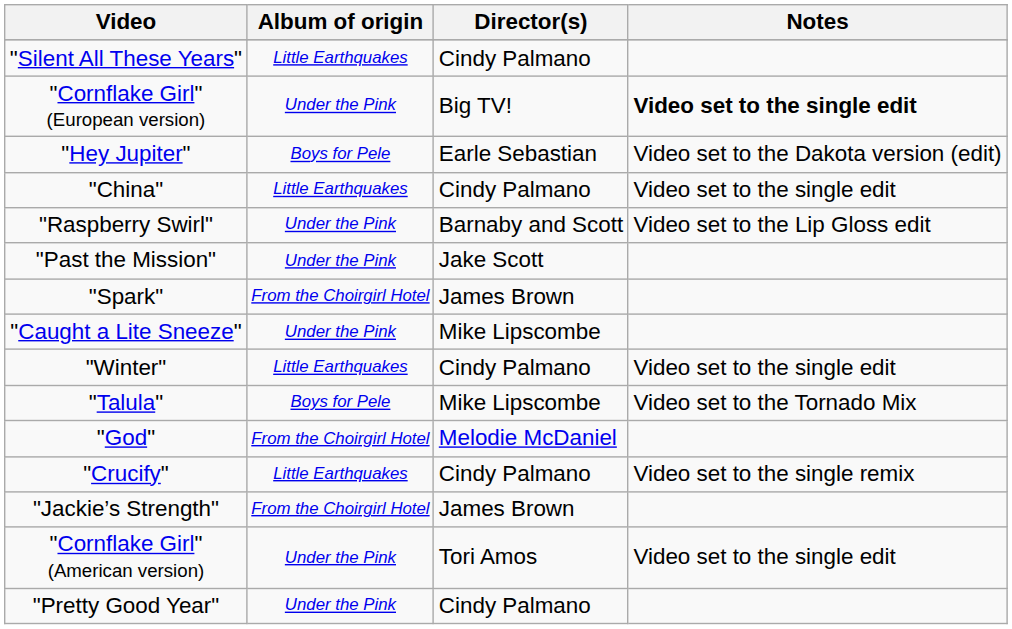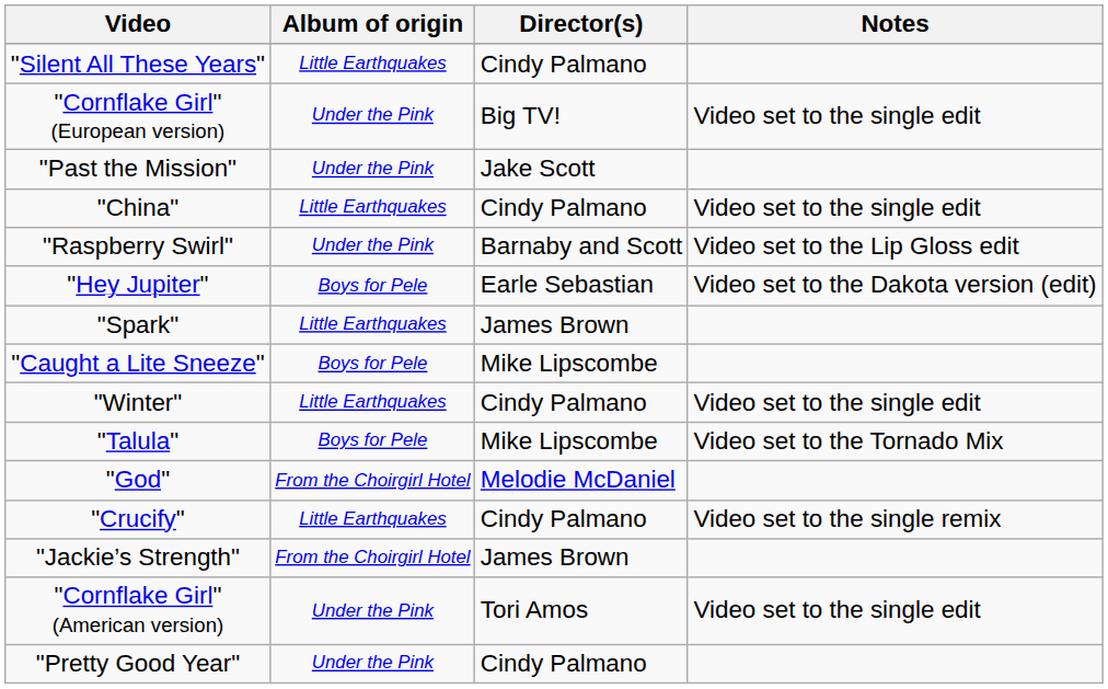"Cornflake Girl" (European version) | Notes: bold -> normal
rows swapped: "Past the Mission" <-> "Hey Jupiter"
"Spark" | Album of origin: From the Choirgirl Hotel -> Little Earthquakes
"Caught a Lite Sneeze" | Album of origin: Under the Pink -> Boys for Pele
